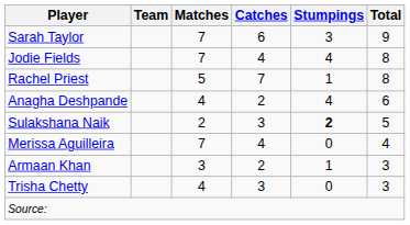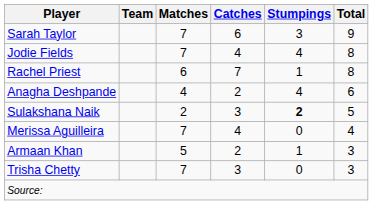Rachel Priest | Matches: 5 -> 6
Armaan Khan | Matches: 3 -> 5
Trisha Chetty | Matches: 4 -> 7
